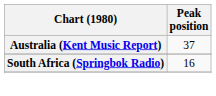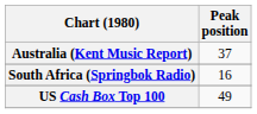+ row: US Cash Box Top 100 | 49
